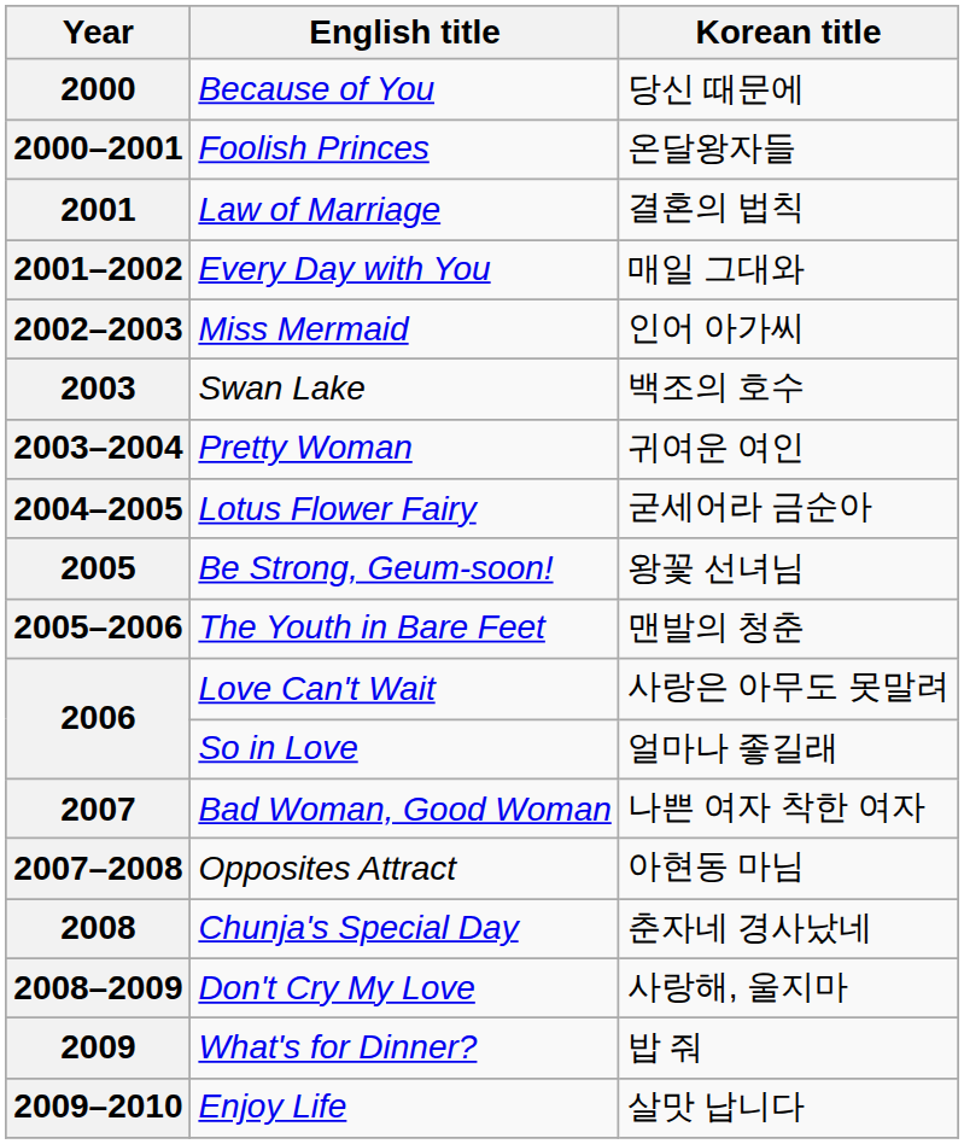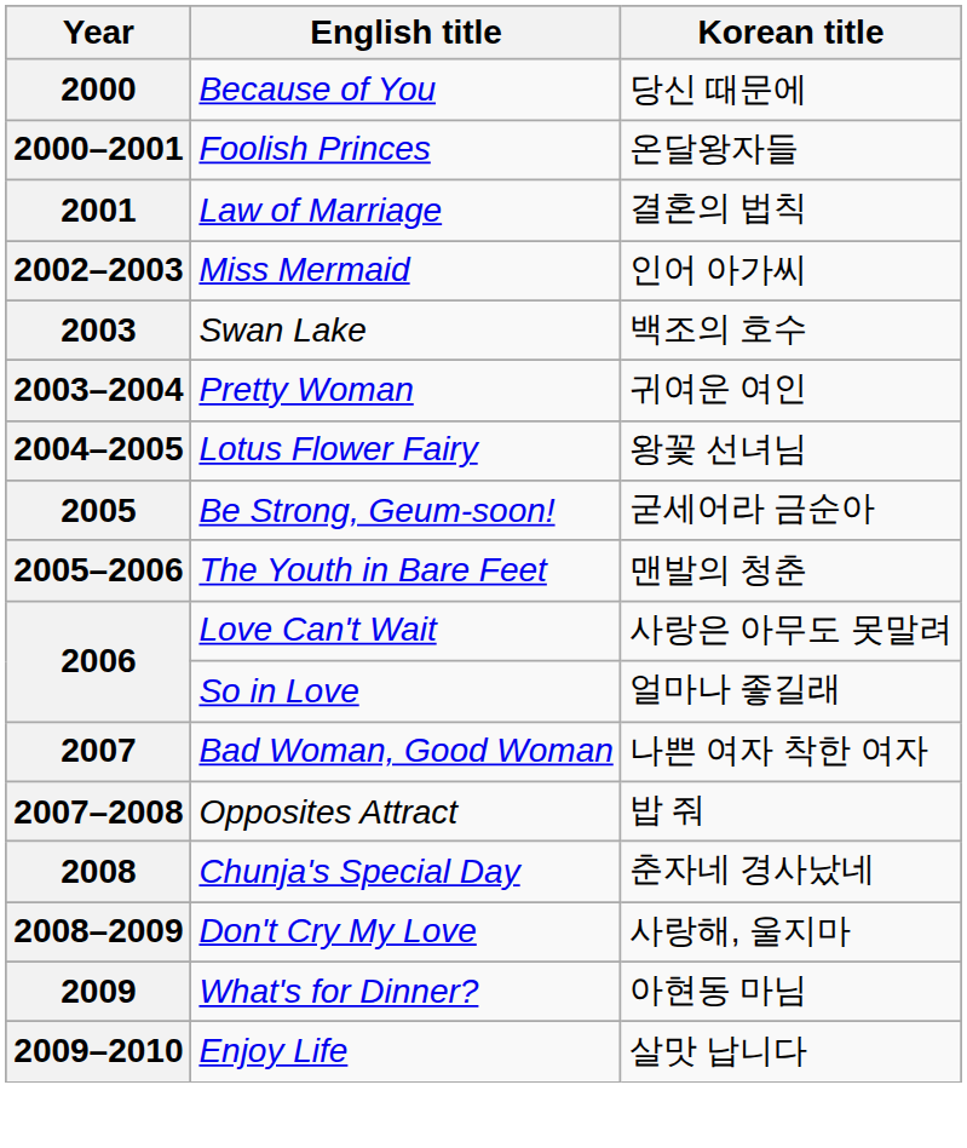- row: 2001–2002 | Every Day with You | 매일 그대와
2004–2005 | Korean title: 굳세어라 금순아 -> 왕꽃 선녀님
2005 | Korean title: 왕꽃 선녀님 -> 굳세어라 금순아
2007–2008 | Korean title: 아현동 마님 -> 밥 줘
2009 | Korean title: 밥 줘 -> 아현동 마님
